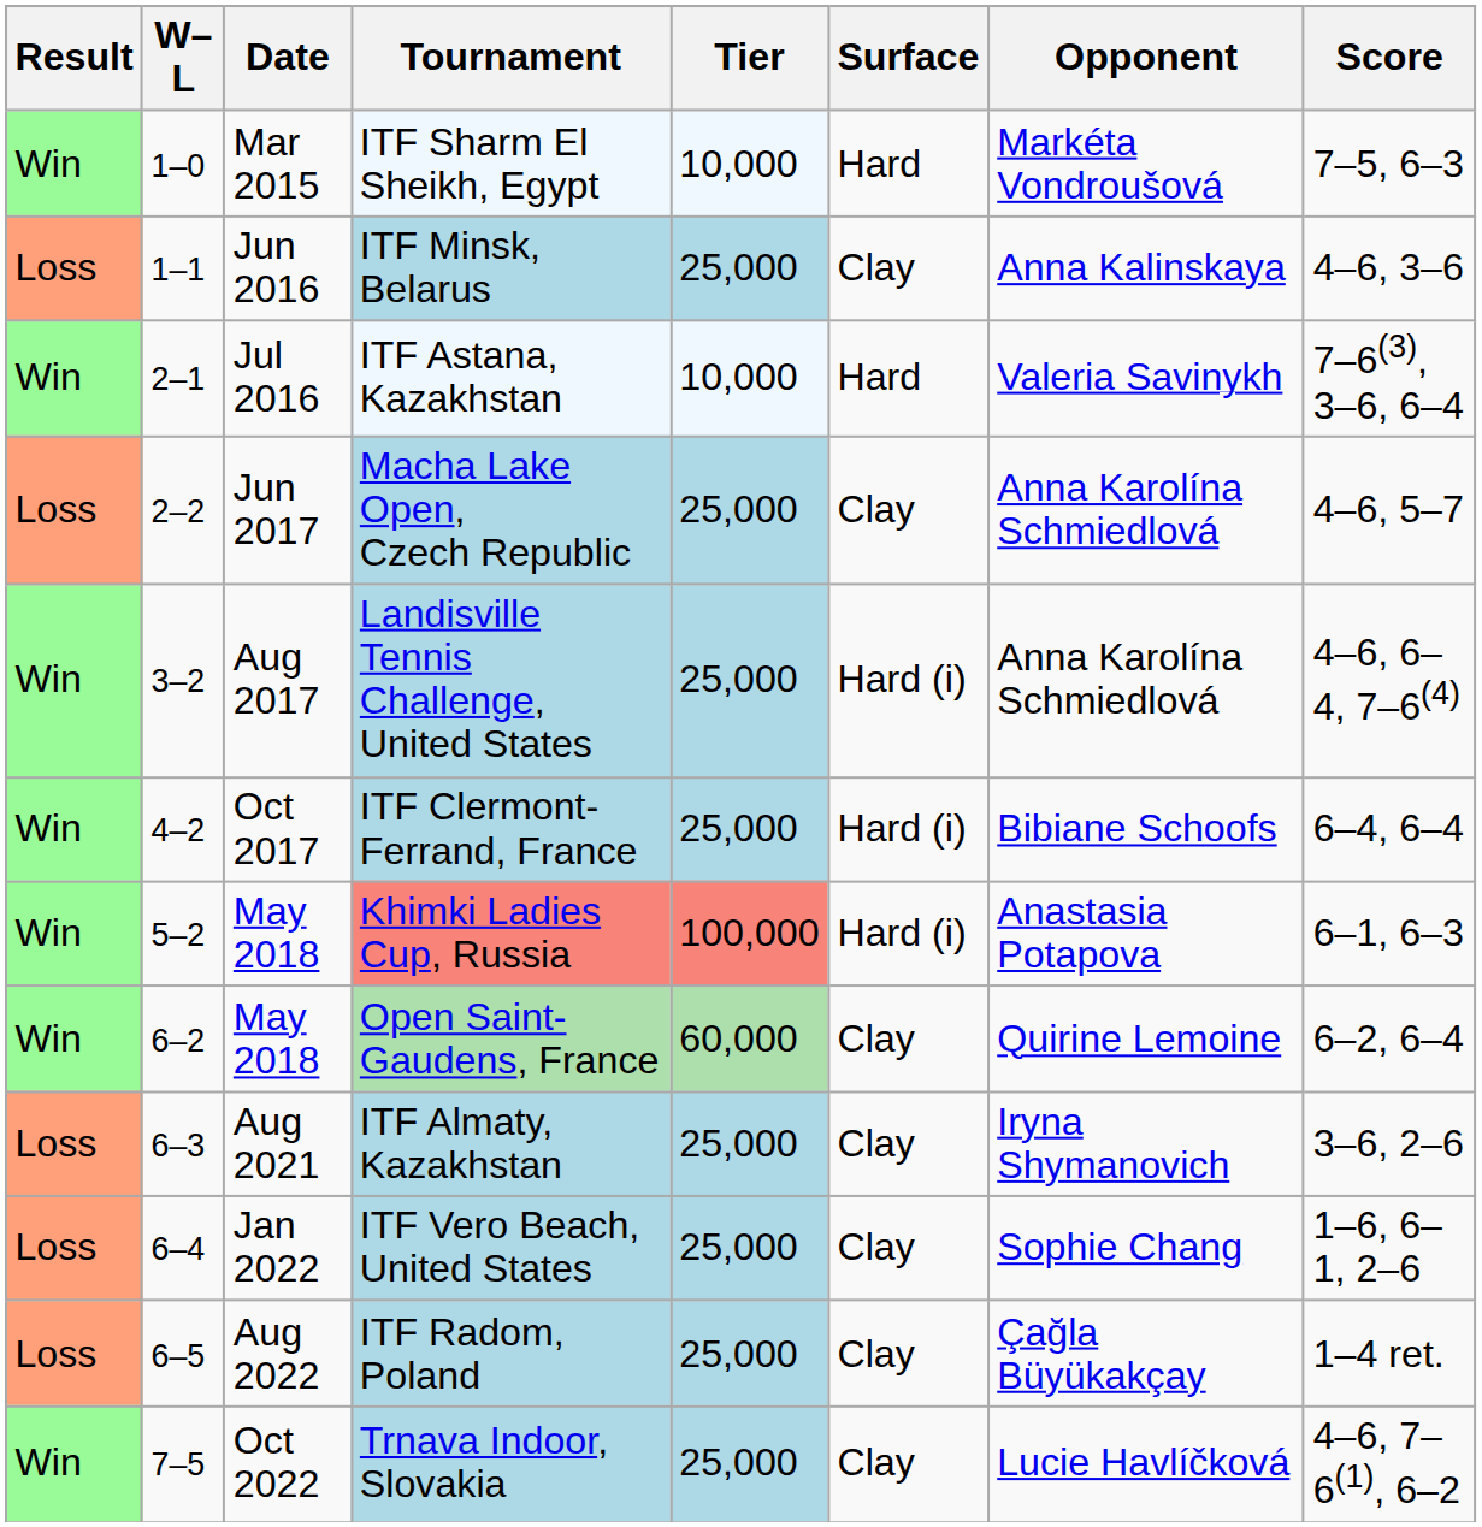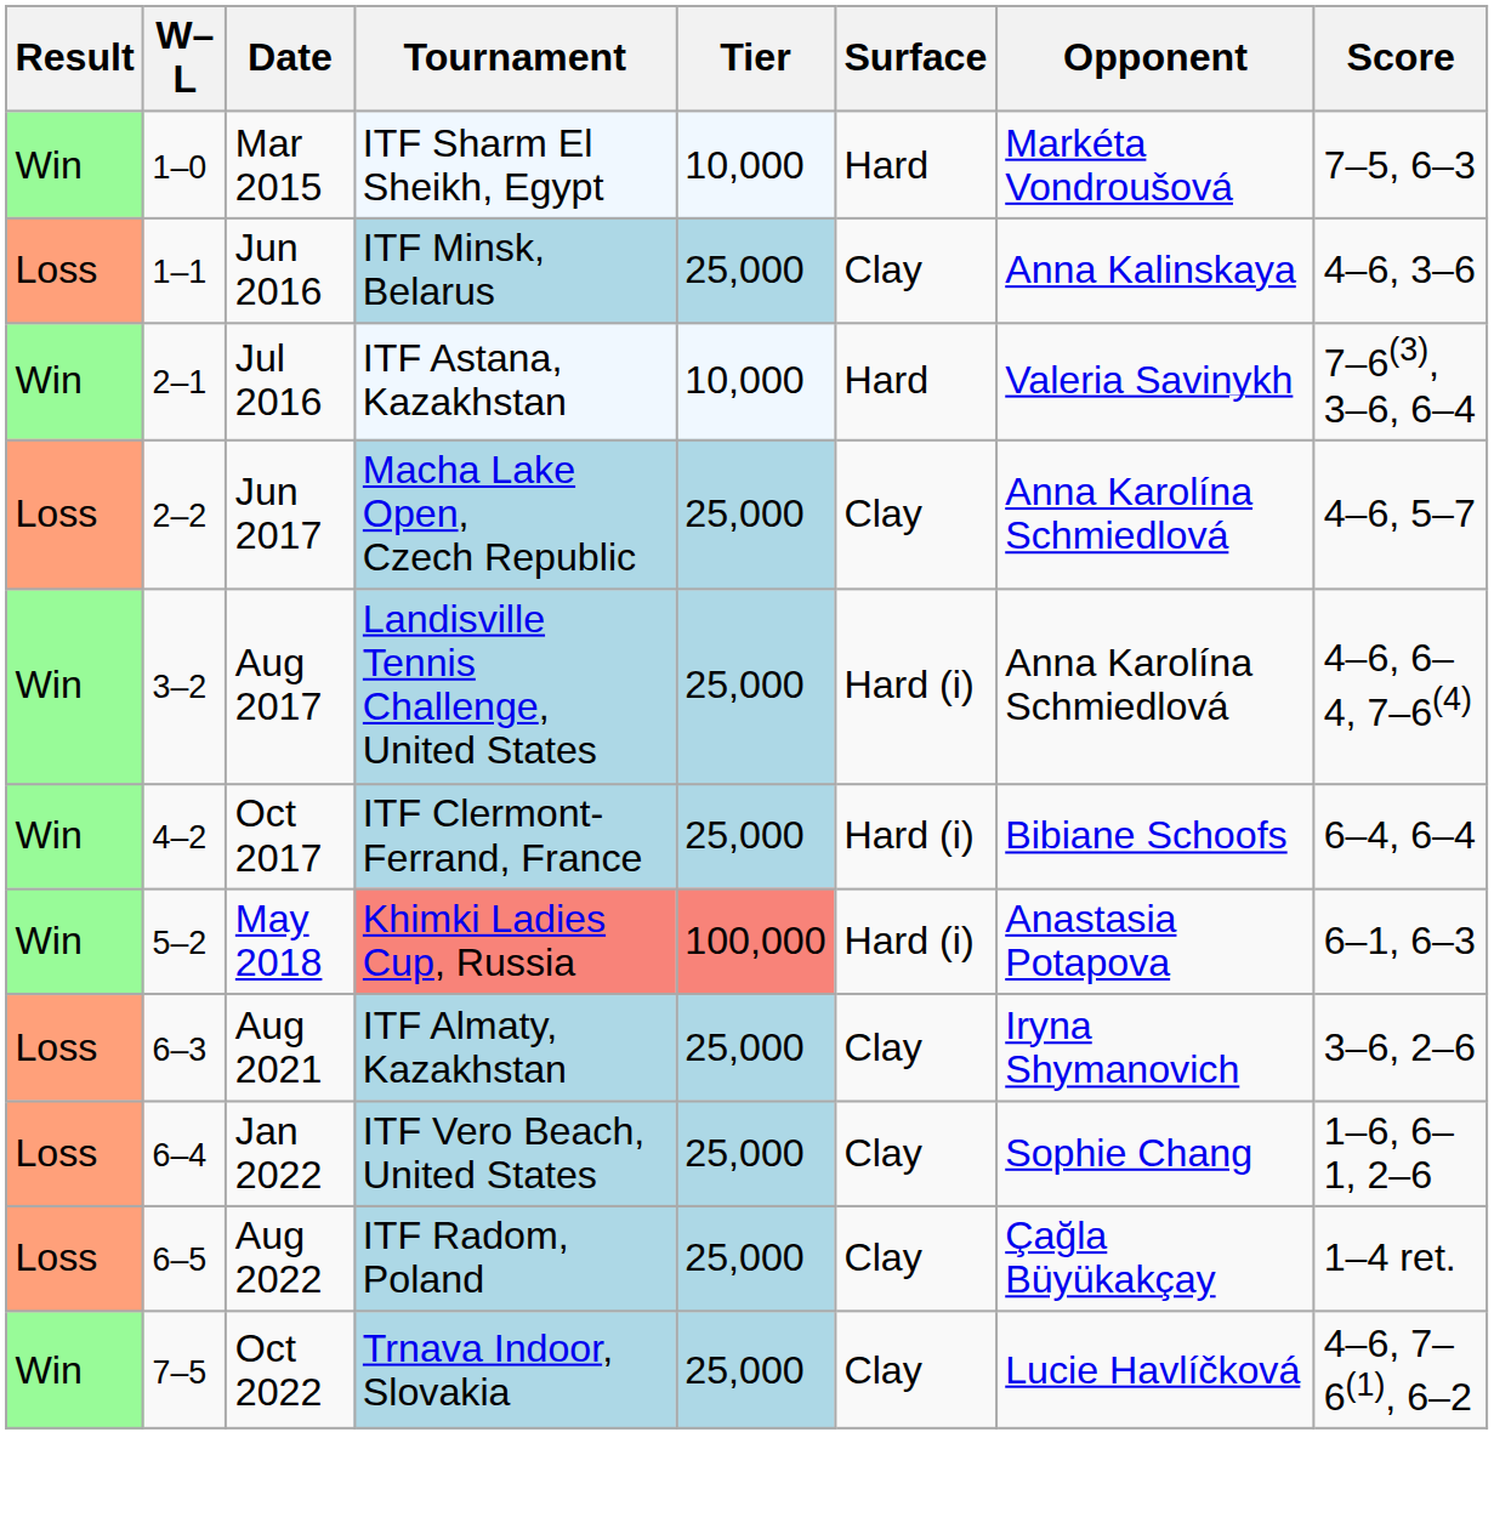- row: Win | 6–2 | May 2018 | Open Saint-Gaudens, France | 60,000 | Clay | Quirine Lemoine | 6–2, 6–4
